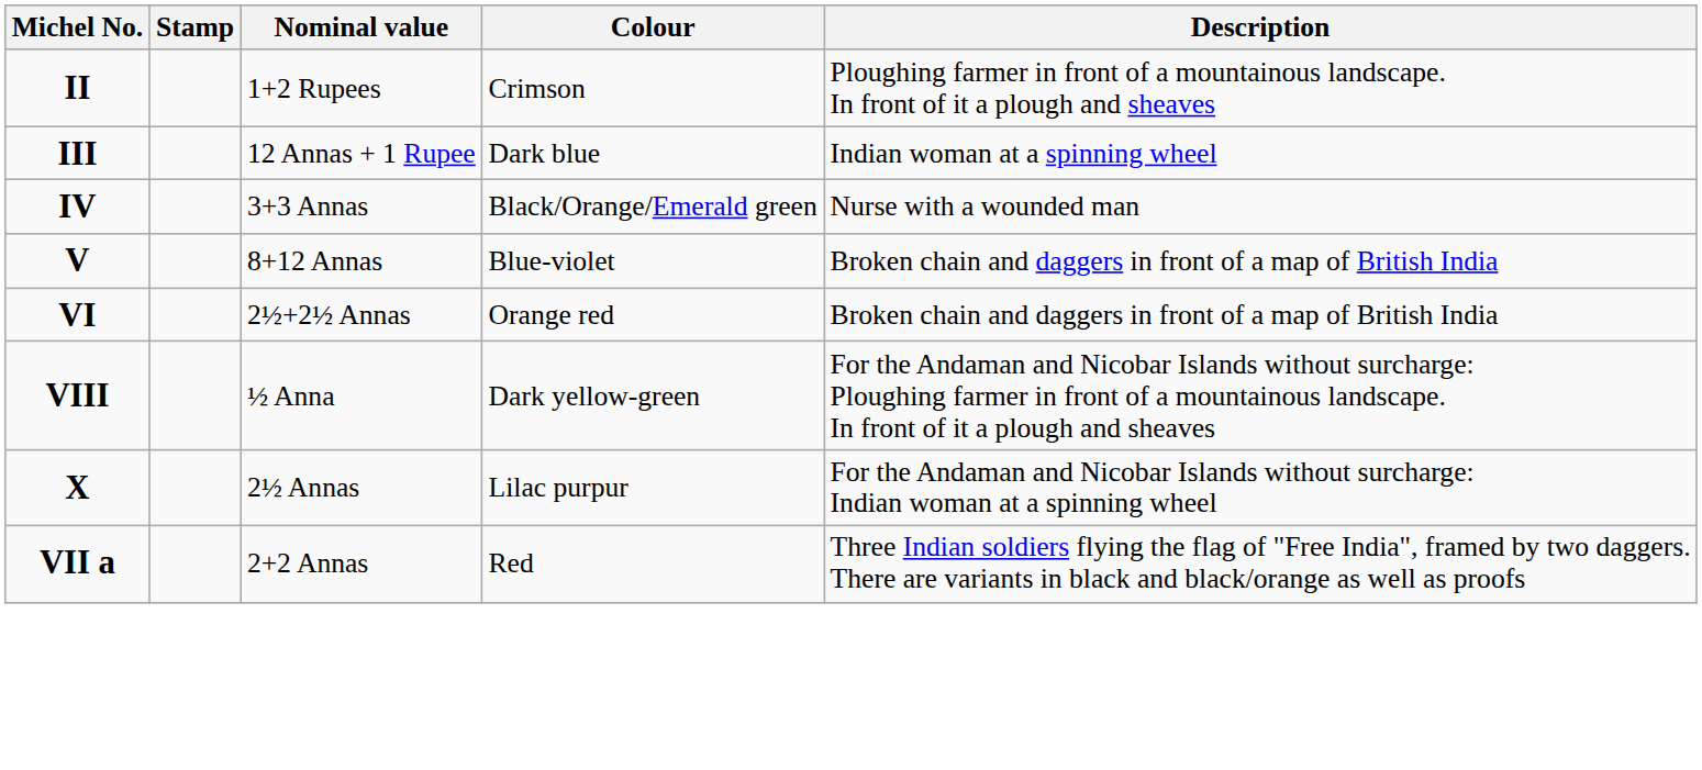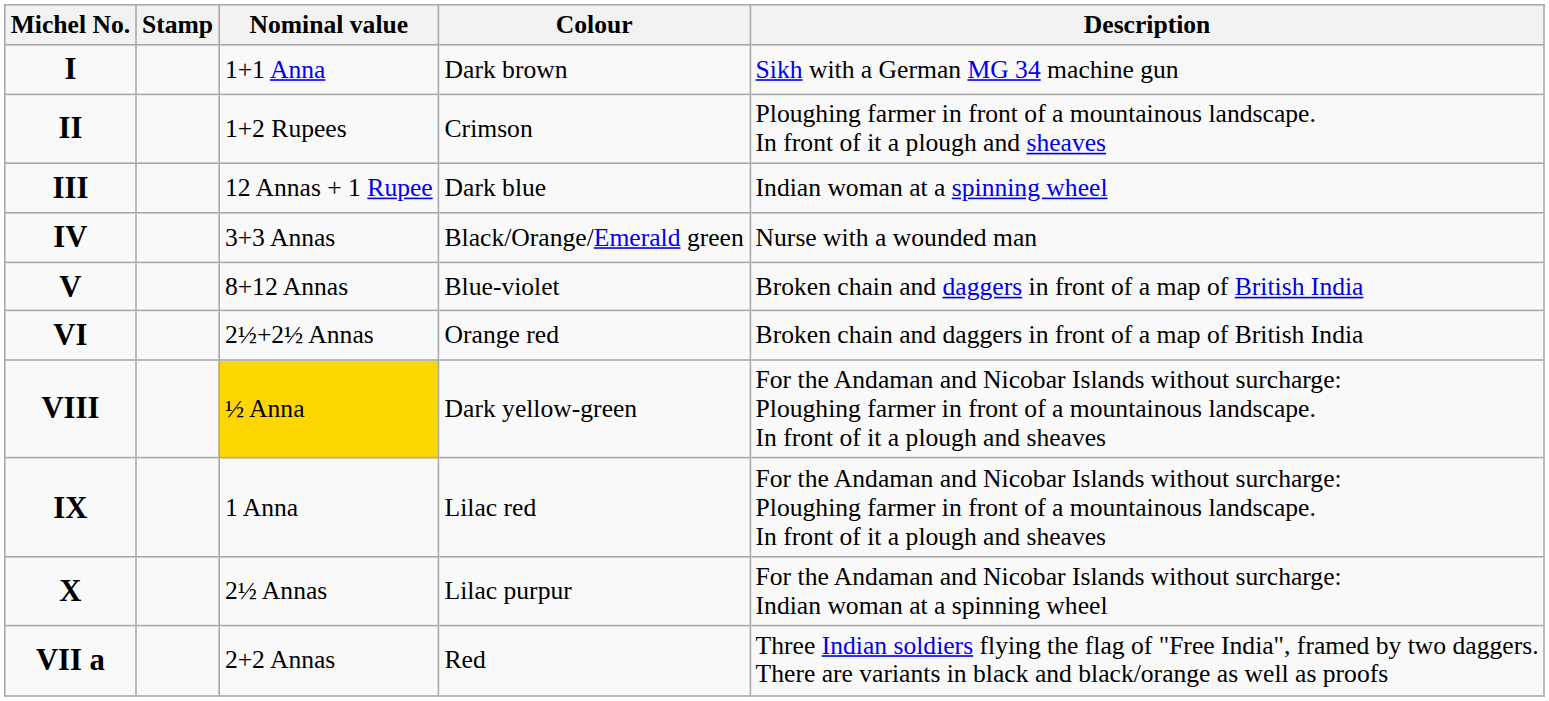+ row: I | 1+1 Anna | Dark brown | Sikh with a German MG 34 machine gun
VIII | Nominal value: no background -> gold background
+ row: IX | 1 Anna | Lilac red | For the Andaman and Nicobar Islands without surcharge: Ploughing farmer in front of a mountainous landscape. In front of it a plough and sheaves
